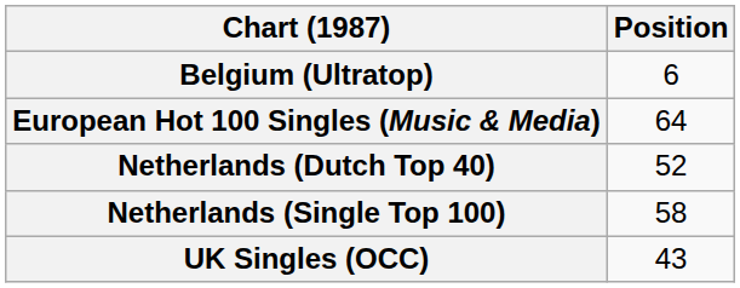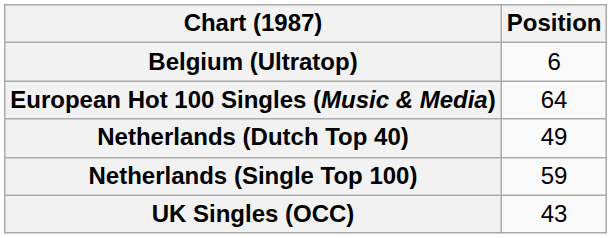Netherlands (Dutch Top 40) | Position: 52 -> 49
Netherlands (Single Top 100) | Position: 58 -> 59
